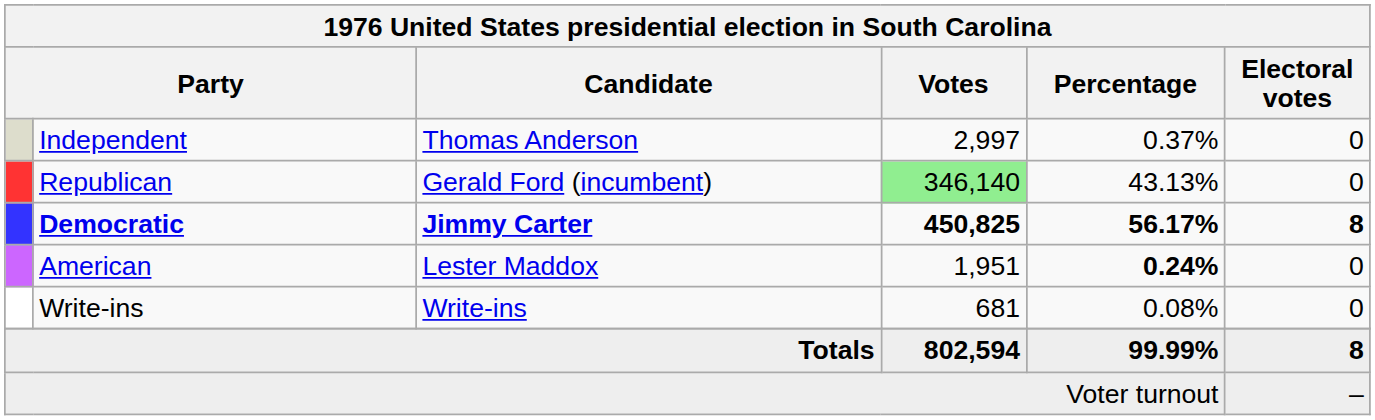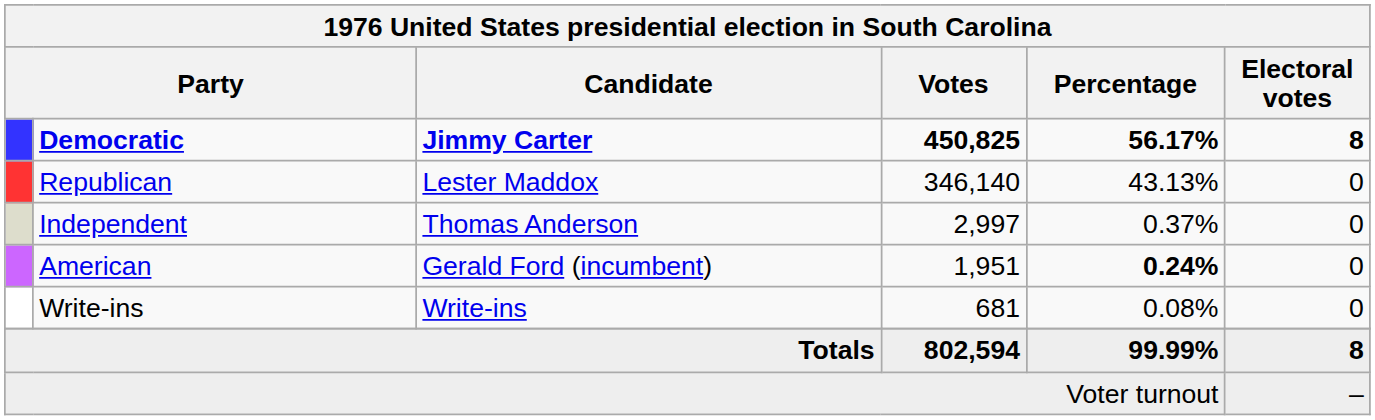rows swapped: Democratic <-> Independent
Republican | Candidate: Gerald Ford (incumbent) -> Lester Maddox
Republican | Votes: lightgreen background -> no background
American | Candidate: Lester Maddox -> Gerald Ford (incumbent)
